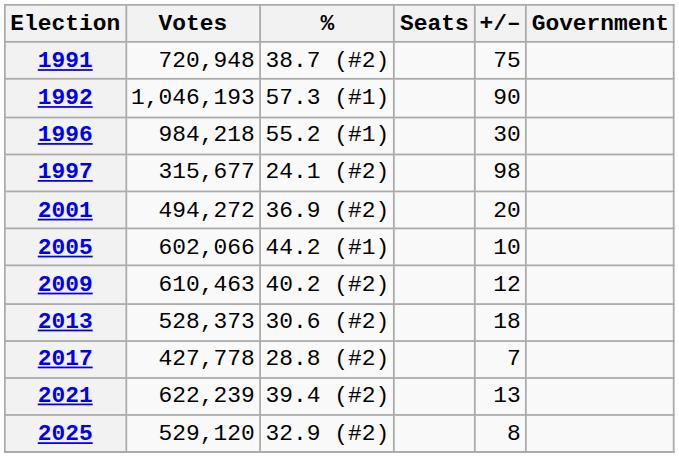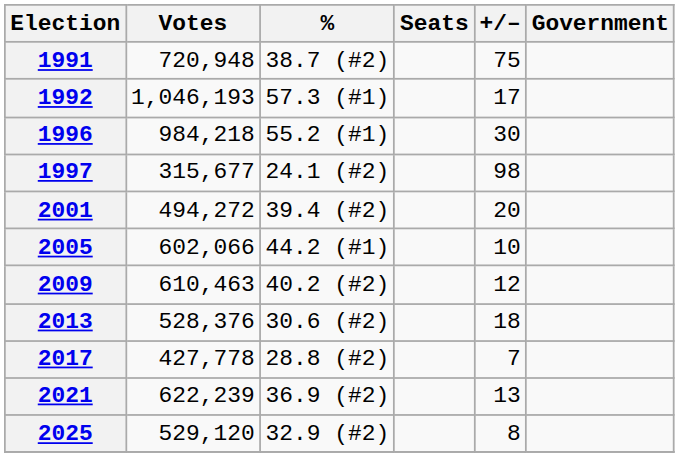1992 | +/–: 90 -> 17
2001 | %: 36.9 (#2) -> 39.4 (#2)
2013 | Votes: 528,373 -> 528,376
2021 | %: 39.4 (#2) -> 36.9 (#2)
